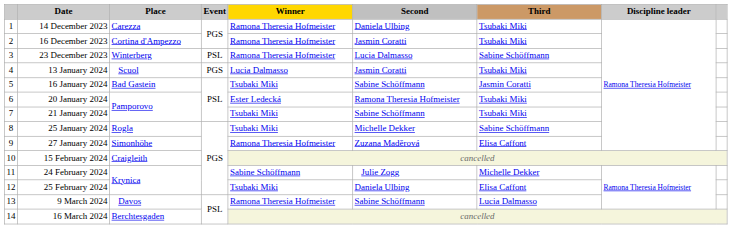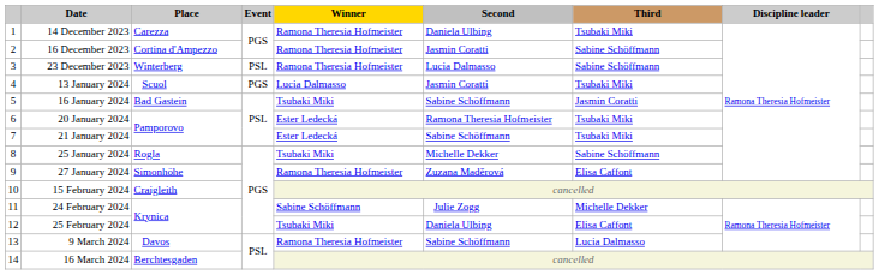16 December 2023 | Third: Tsubaki Miki -> Sabine Schöffmann
21 January 2024 | Winner: Tsubaki Miki -> Ester Ledecká
